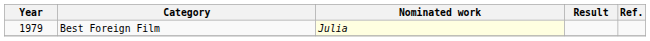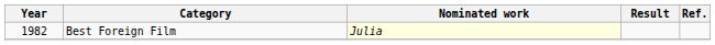Best Foreign Film | Year: 1979 -> 1982
